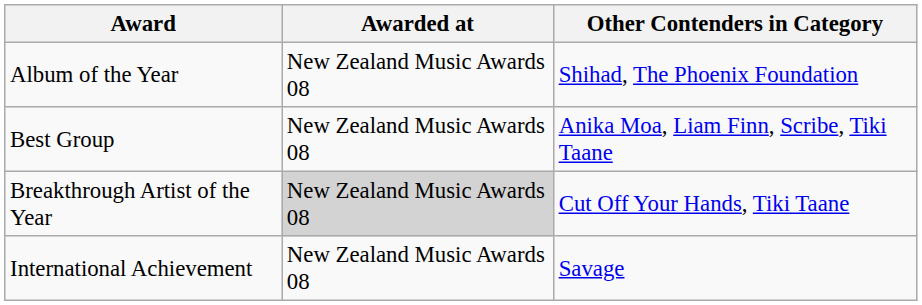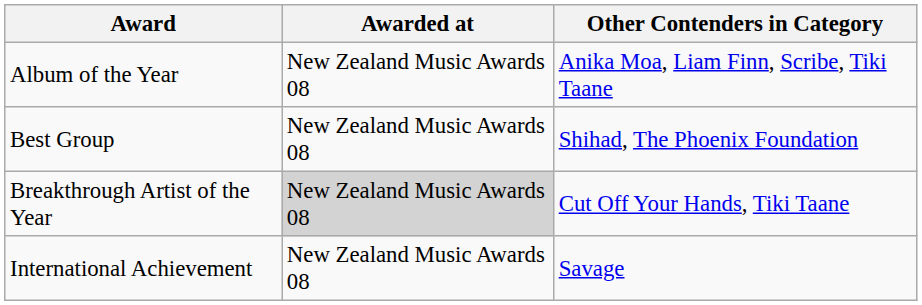Album of the Year | Other Contenders in Category: Shihad, The Phoenix Foundation -> Anika Moa, Liam Finn, Scribe, Tiki Taane
Best Group | Other Contenders in Category: Anika Moa, Liam Finn, Scribe, Tiki Taane -> Shihad, The Phoenix Foundation
